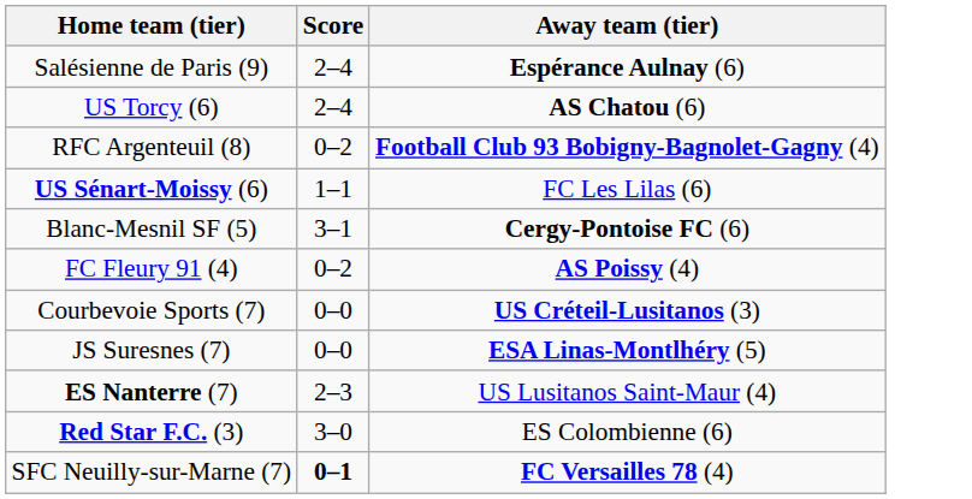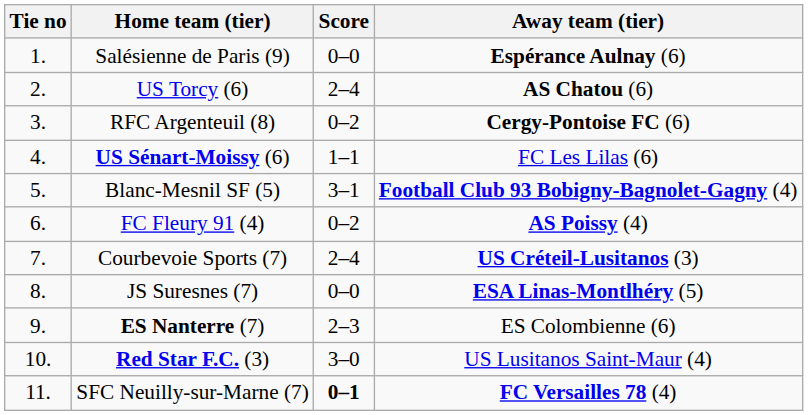+ column: Tie no | 1. | 2. | 3. | 4. | 5. | 6. | 7. | 8. | 9. | 10. | 11.
Salésienne de Paris (9) | Score: 2–4 -> 0–0
RFC Argenteuil (8) | Away team (tier): Football Club 93 Bobigny-Bagnolet-Gagny (4) -> Cergy-Pontoise FC (6)
Blanc-Mesnil SF (5) | Away team (tier): Cergy-Pontoise FC (6) -> Football Club 93 Bobigny-Bagnolet-Gagny (4)
Courbevoie Sports (7) | Score: 0–0 -> 2–4
ES Nanterre (7) | Away team (tier): US Lusitanos Saint-Maur (4) -> ES Colombienne (6)
Red Star F.C. (3) | Away team (tier): ES Colombienne (6) -> US Lusitanos Saint-Maur (4)
